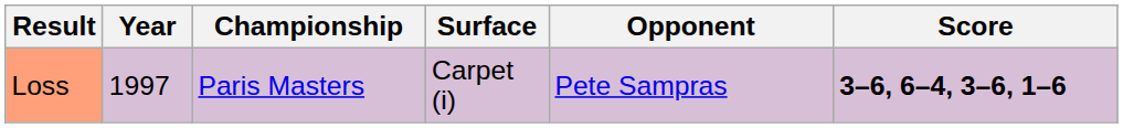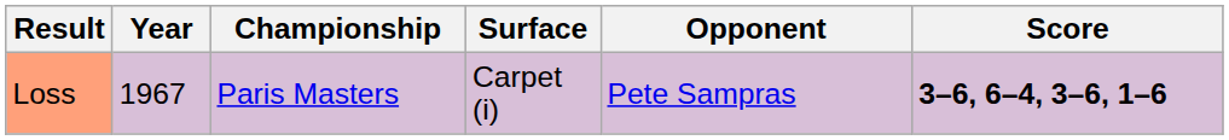Loss | Year: 1997 -> 1967
